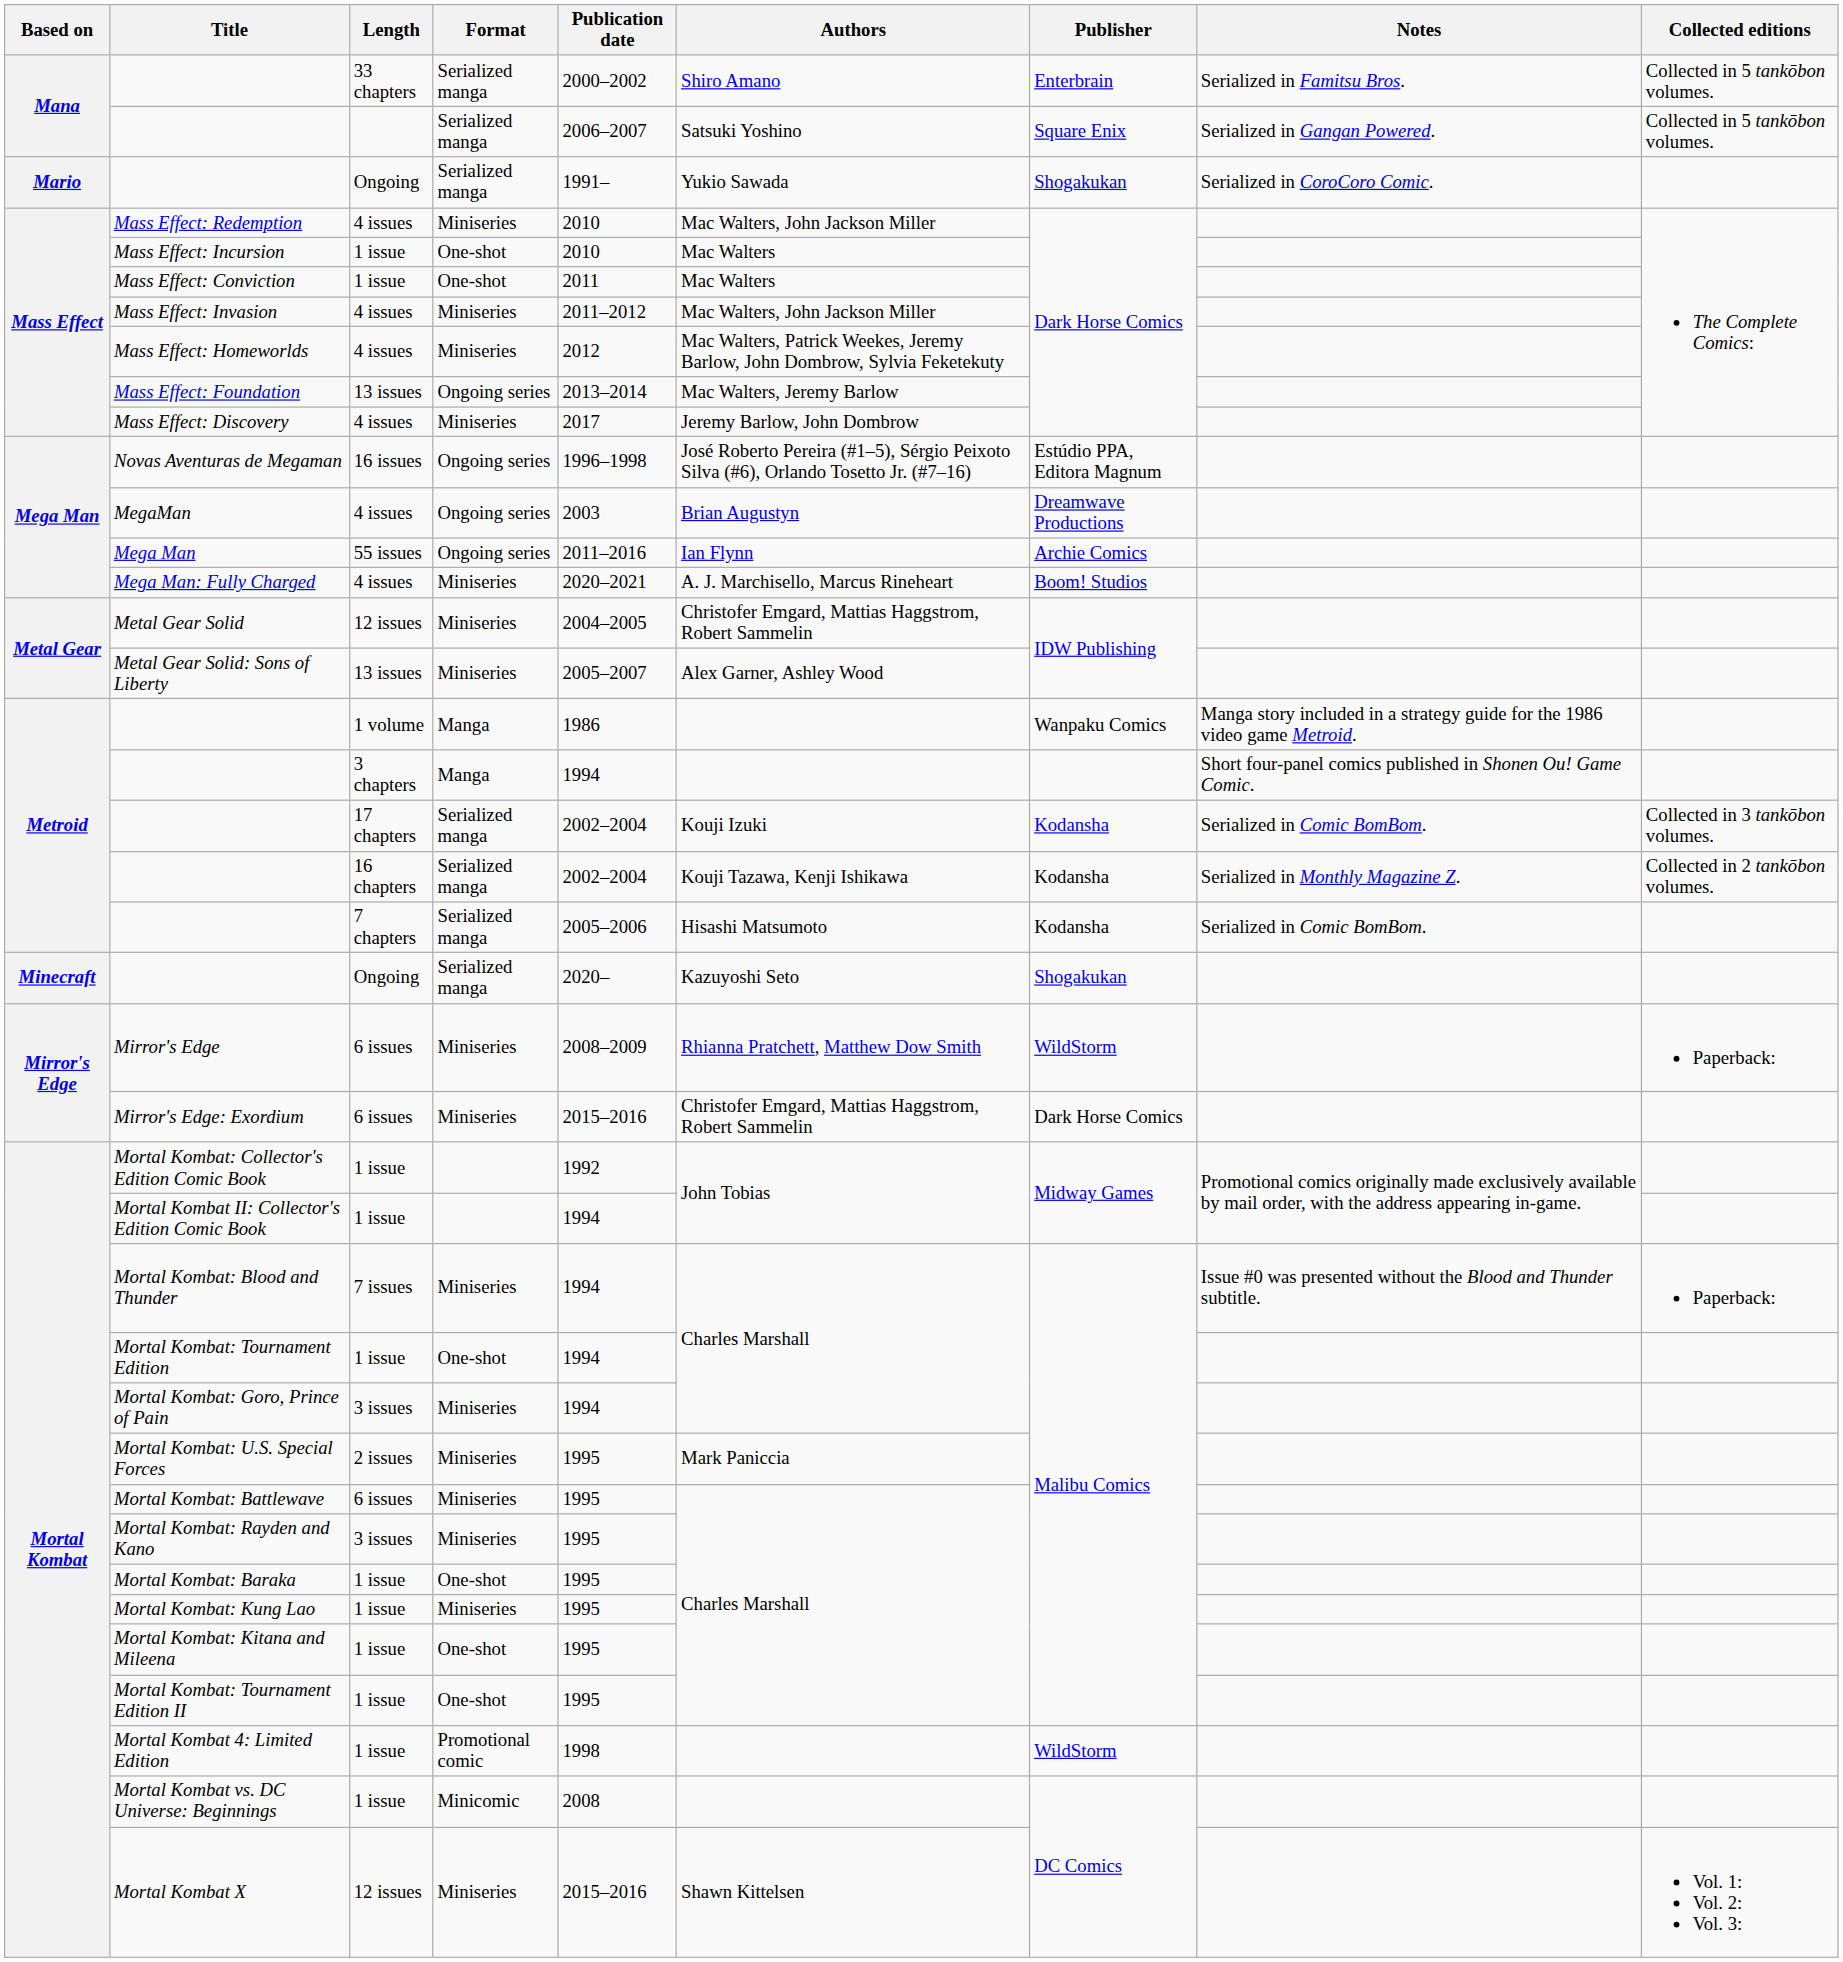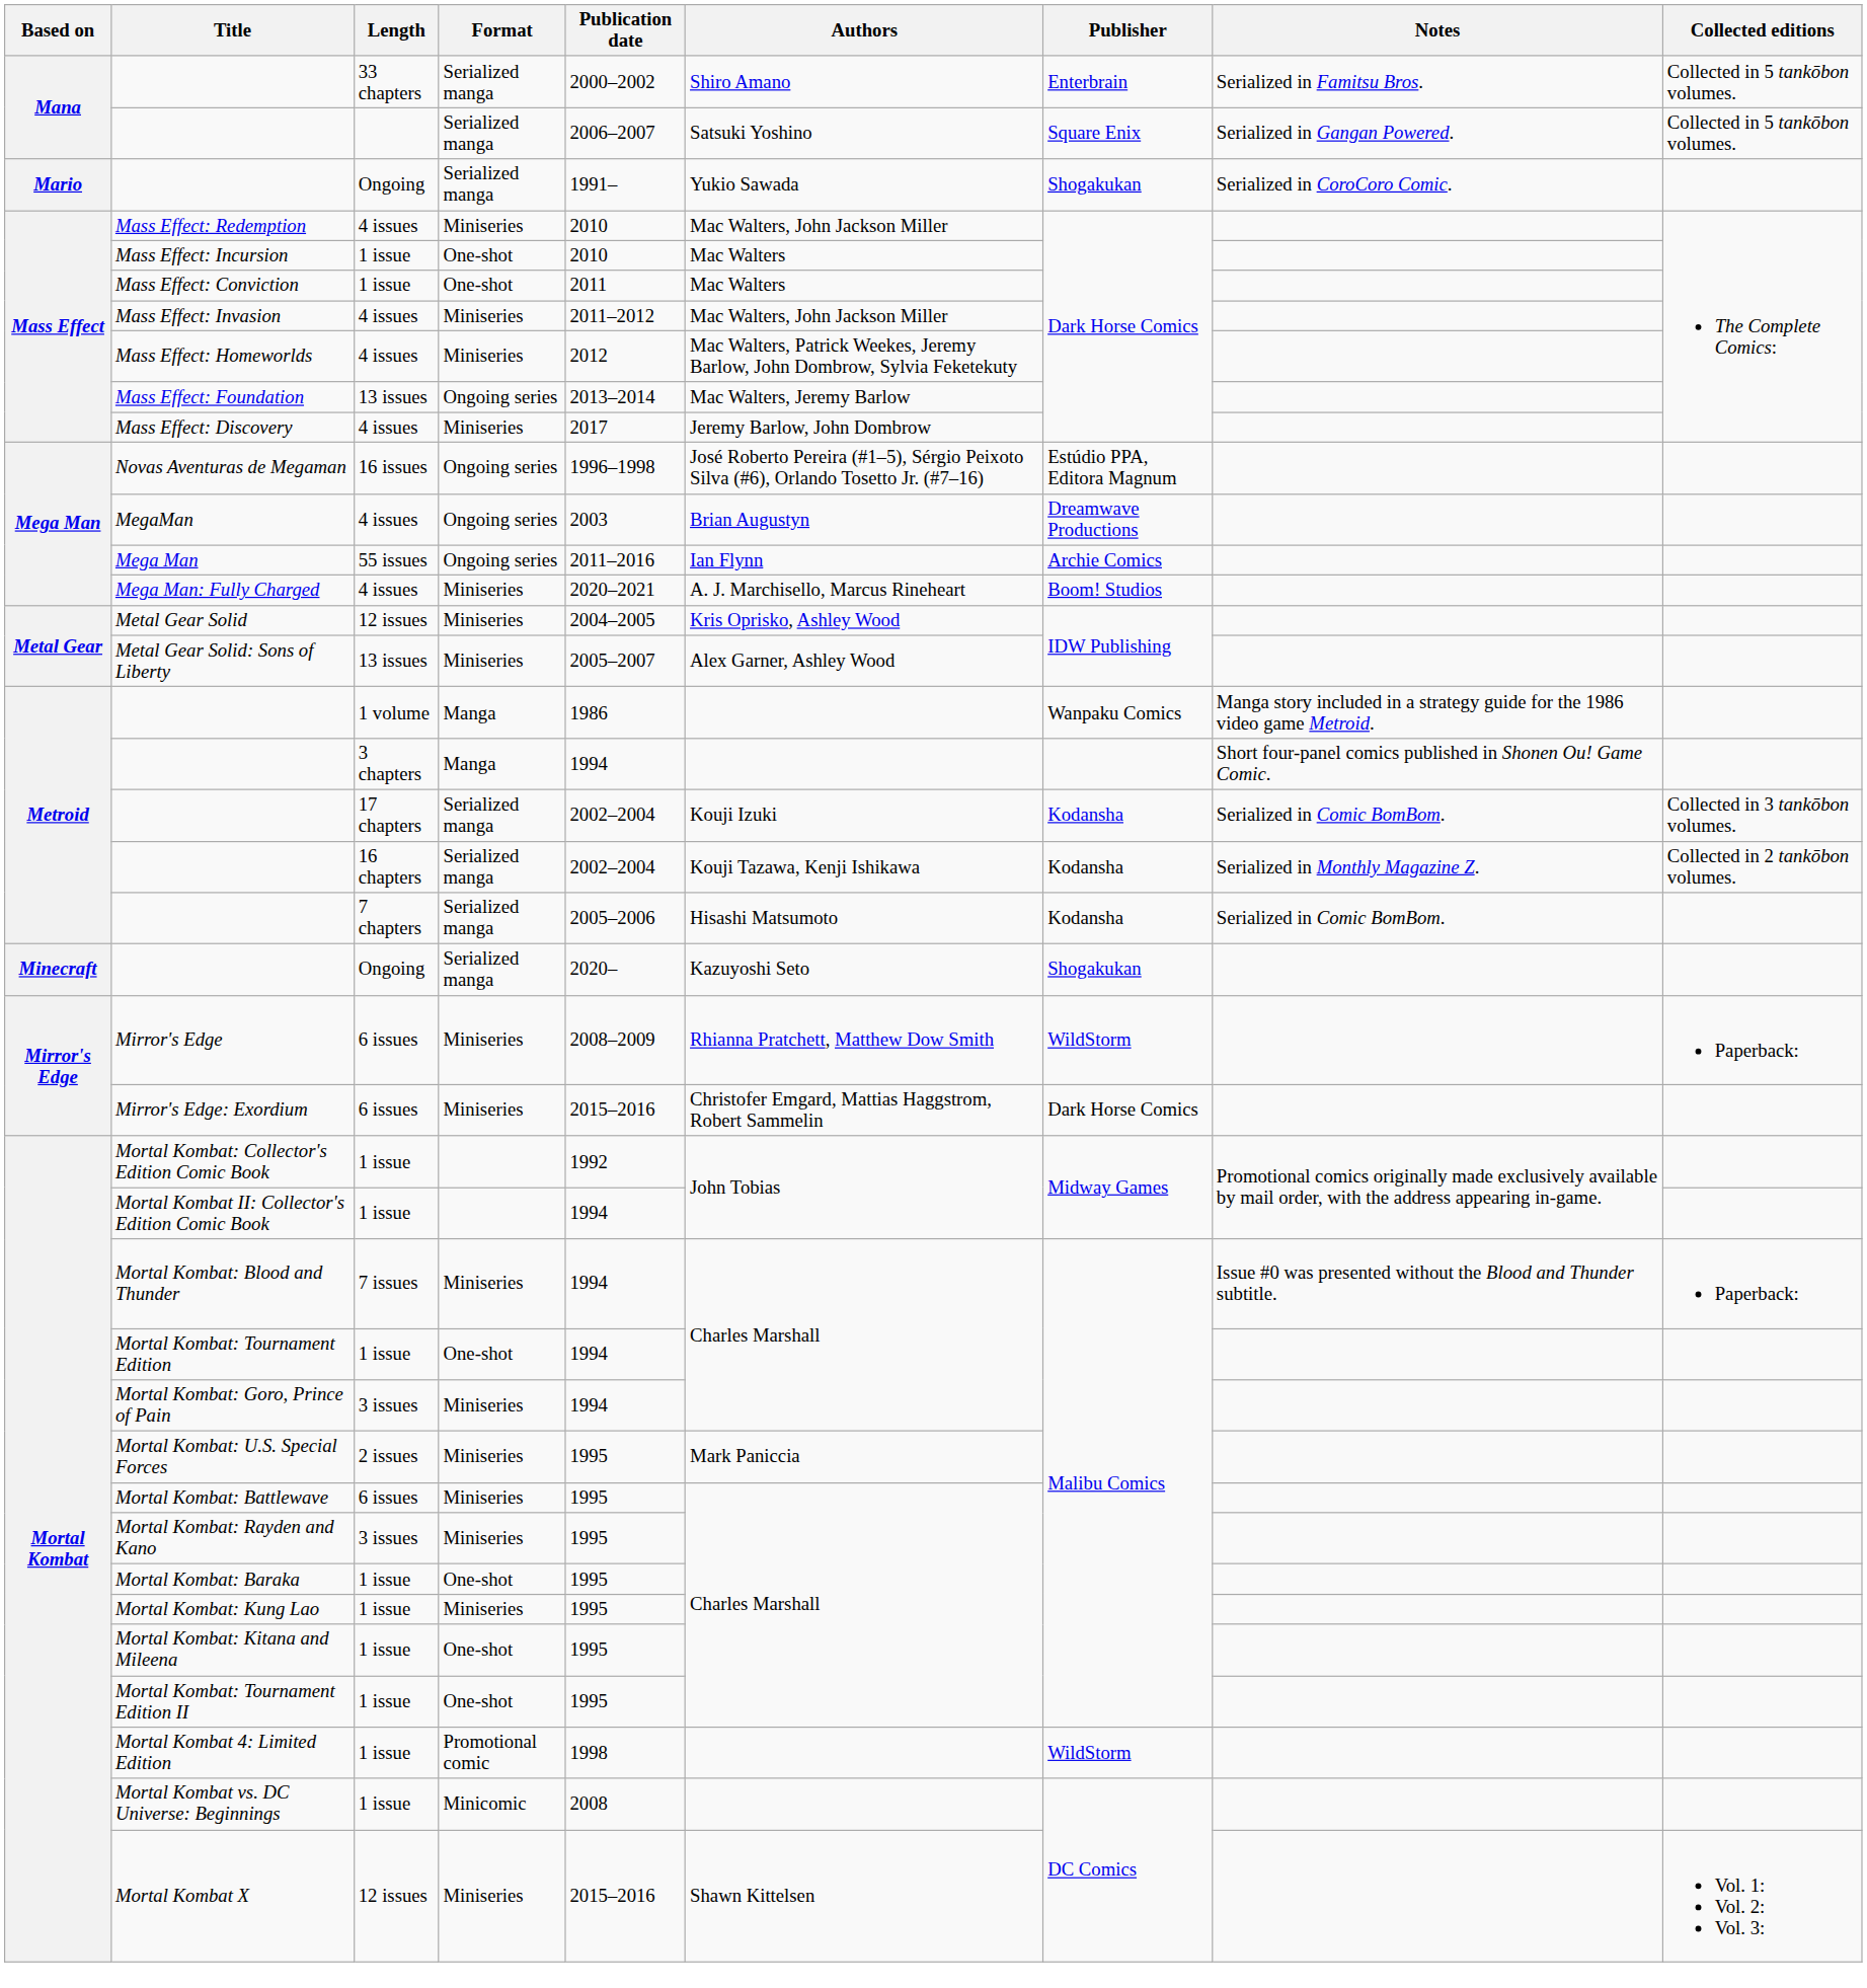Metal Gear Solid | Authors: Christofer Emgard, Mattias Haggstrom, Robert Sammelin -> Kris Oprisko, Ashley Wood
